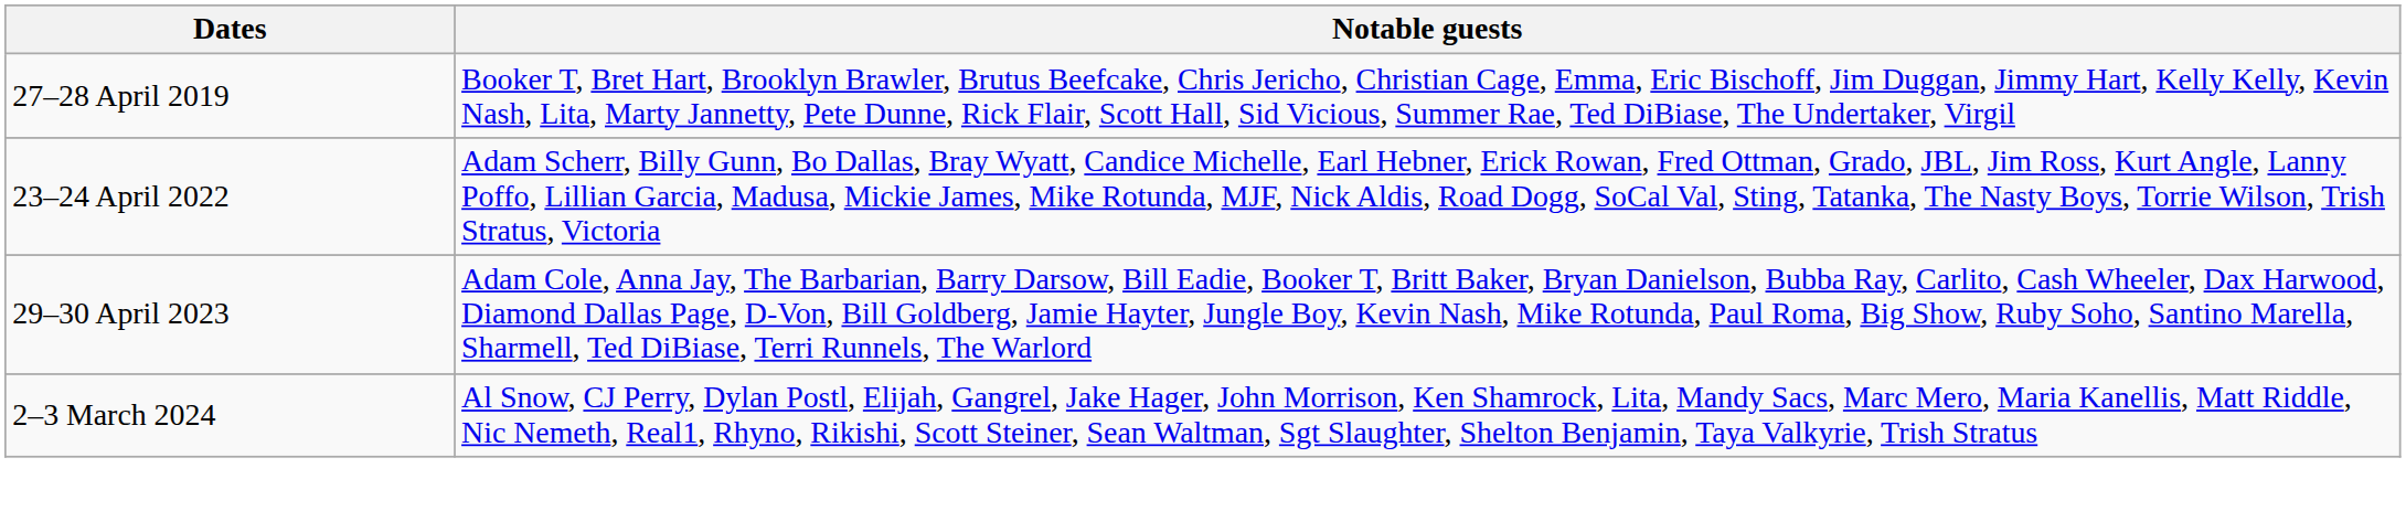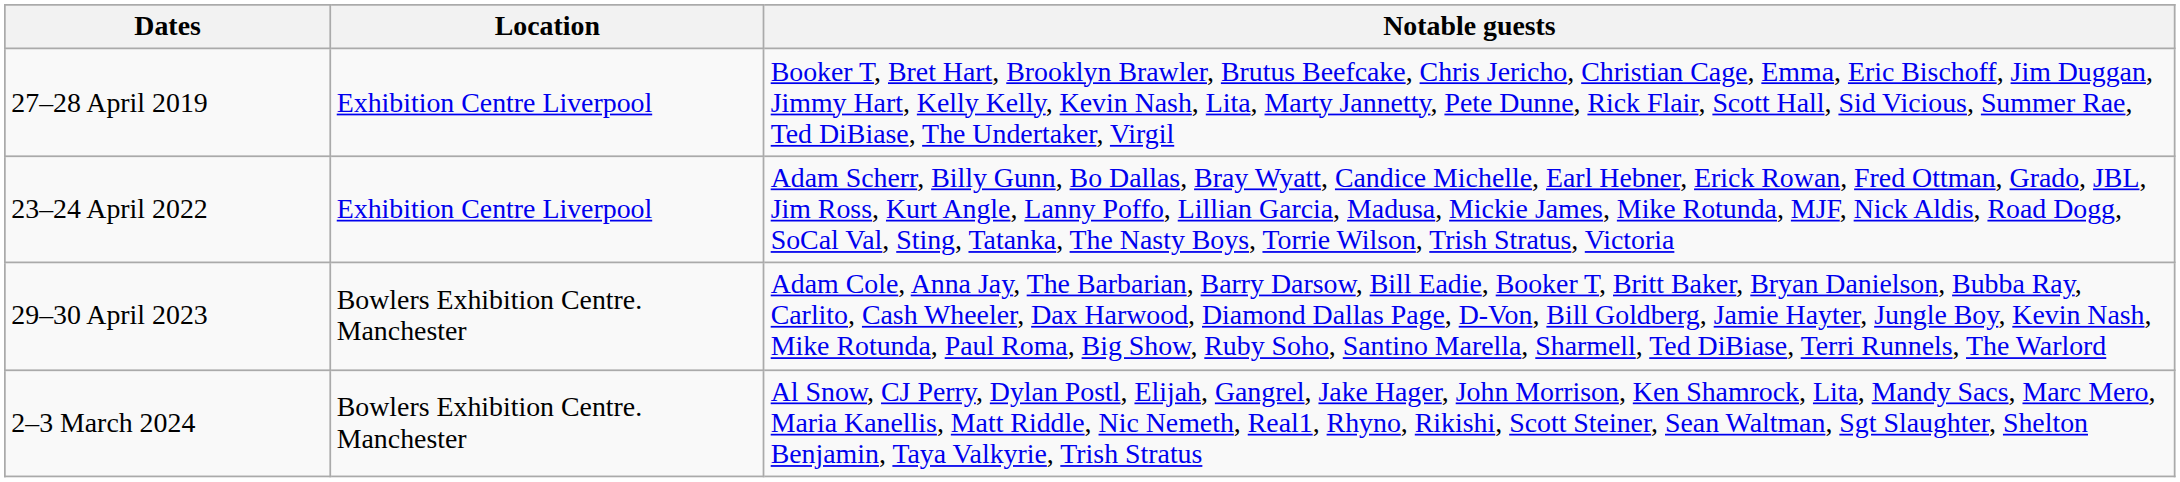+ column: Location | Exhibition Centre Liverpool | Exhibition Centre Liverpool | Bowlers Exhibition Centre. Manchester | Bowlers Exhibition Centre. Manchester
